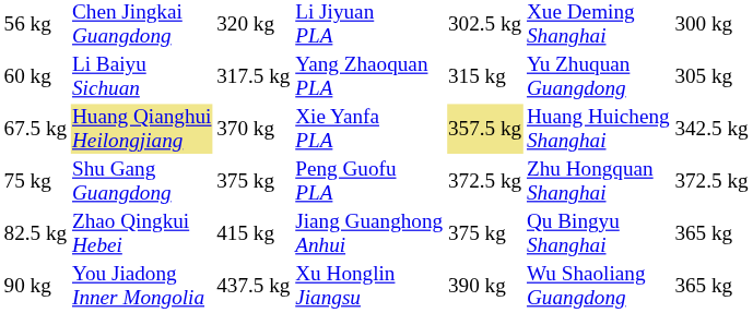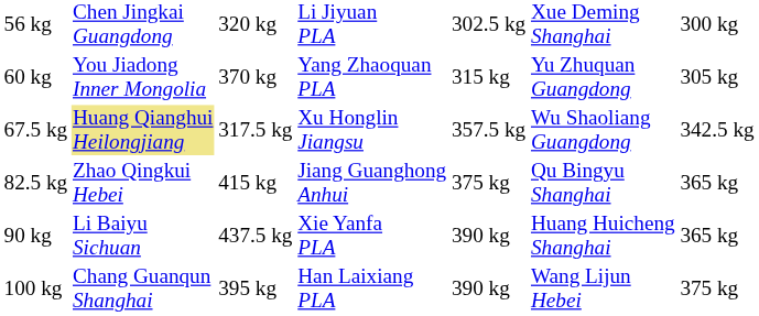60 kg | column 2: Li Baiyu Sichuan -> You Jiadong Inner Mongolia
60 kg | column 3: 317.5 kg -> 370 kg
67.5 kg | column 3: 370 kg -> 317.5 kg
67.5 kg | column 4: Xie Yanfa PLA -> Xu Honglin Jiangsu
67.5 kg | column 5: khaki background -> no background
67.5 kg | column 6: Huang Huicheng Shanghai -> Wu Shaoliang Guangdong
- row: 75 kg | Shu Gang Guangdong | 375 kg | Peng Guofu PLA | 372.5 kg | Zhu Hongquan Shanghai | 372.5 kg
90 kg | column 2: You Jiadong Inner Mongolia -> Li Baiyu Sichuan
90 kg | column 4: Xu Honglin Jiangsu -> Xie Yanfa PLA
90 kg | column 6: Wu Shaoliang Guangdong -> Huang Huicheng Shanghai
+ row: 100 kg | Chang Guanqun Shanghai | 395 kg | Han Laixiang PLA | 390 kg | Wang Lijun Hebei | 375 kg
